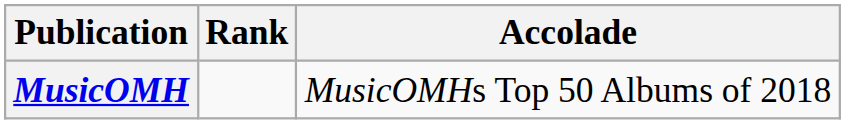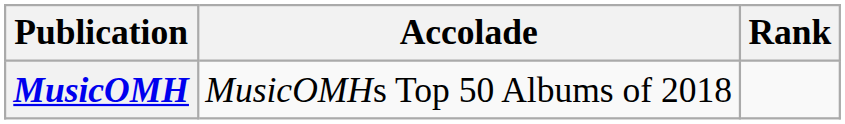columns swapped: Accolade <-> Rank
